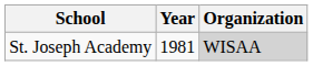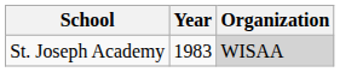St. Joseph Academy | Year: 1981 -> 1983
